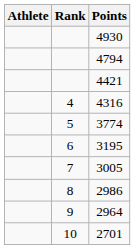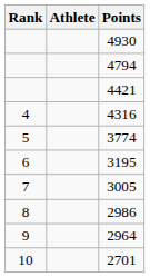columns swapped: Rank <-> Athlete
